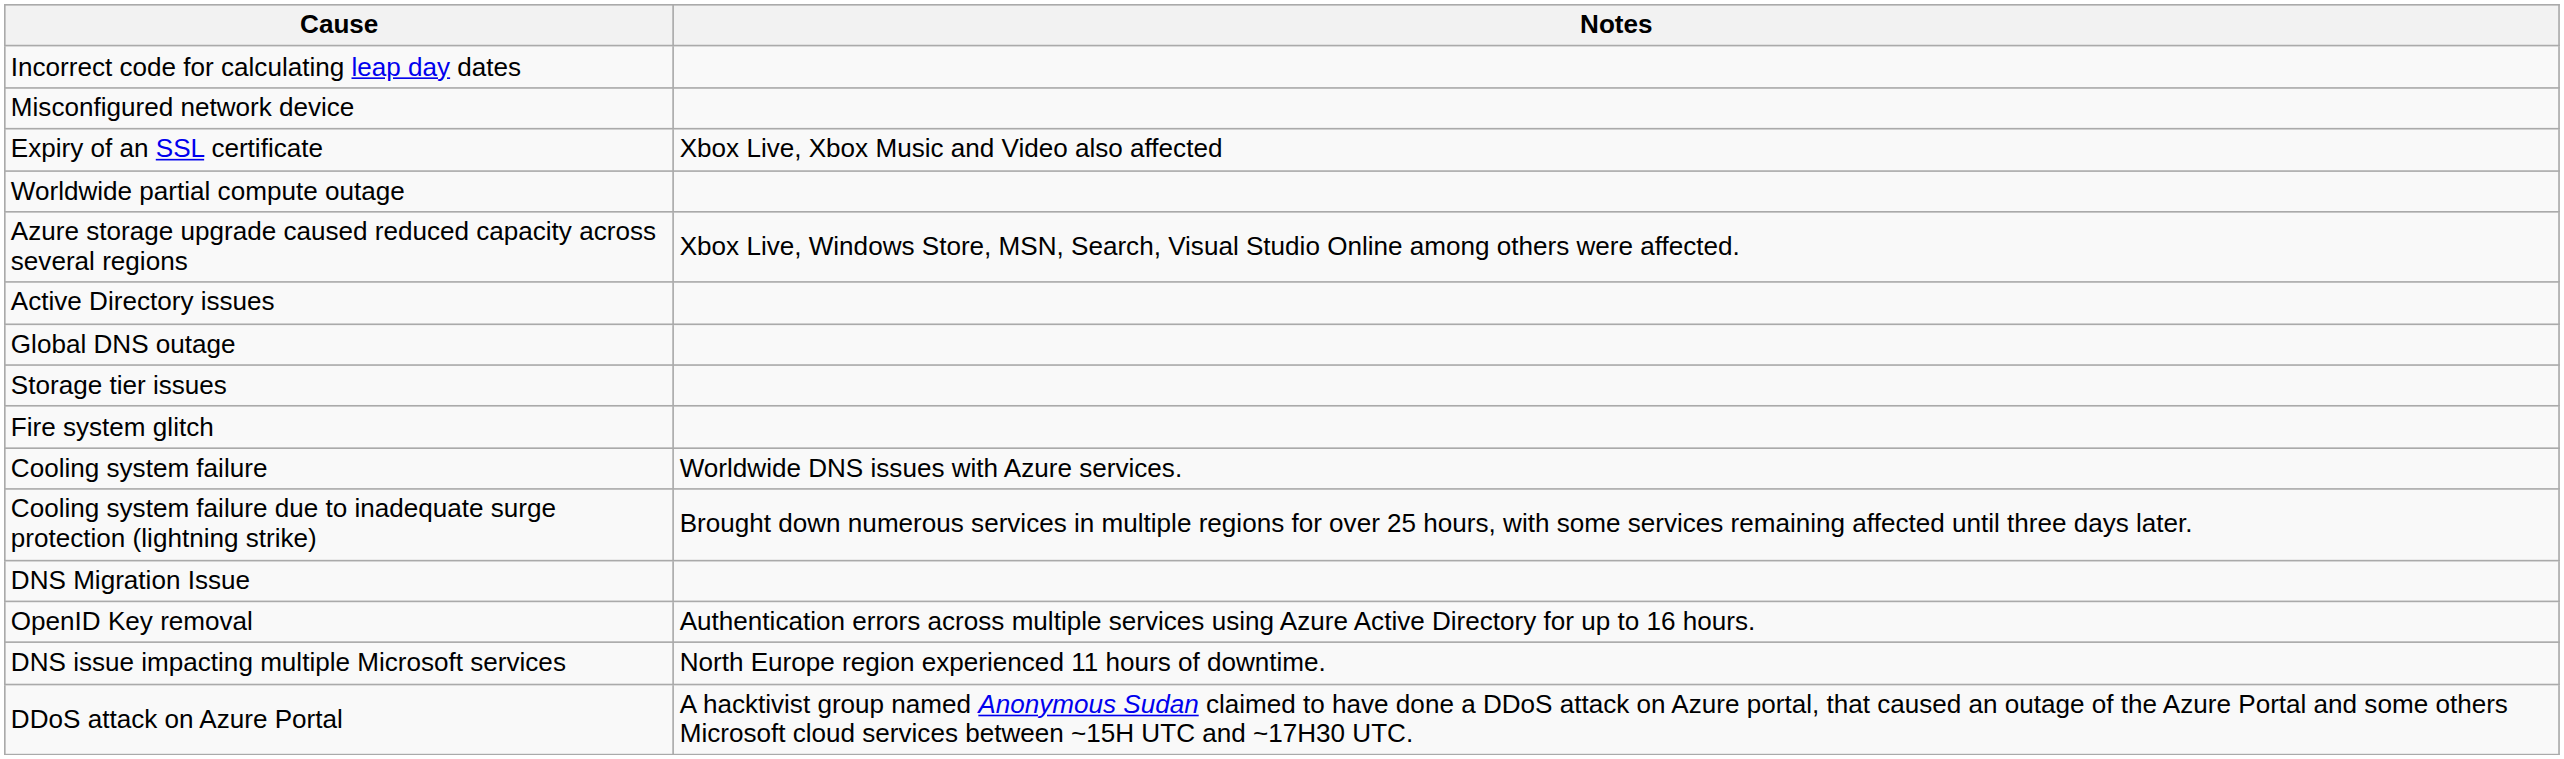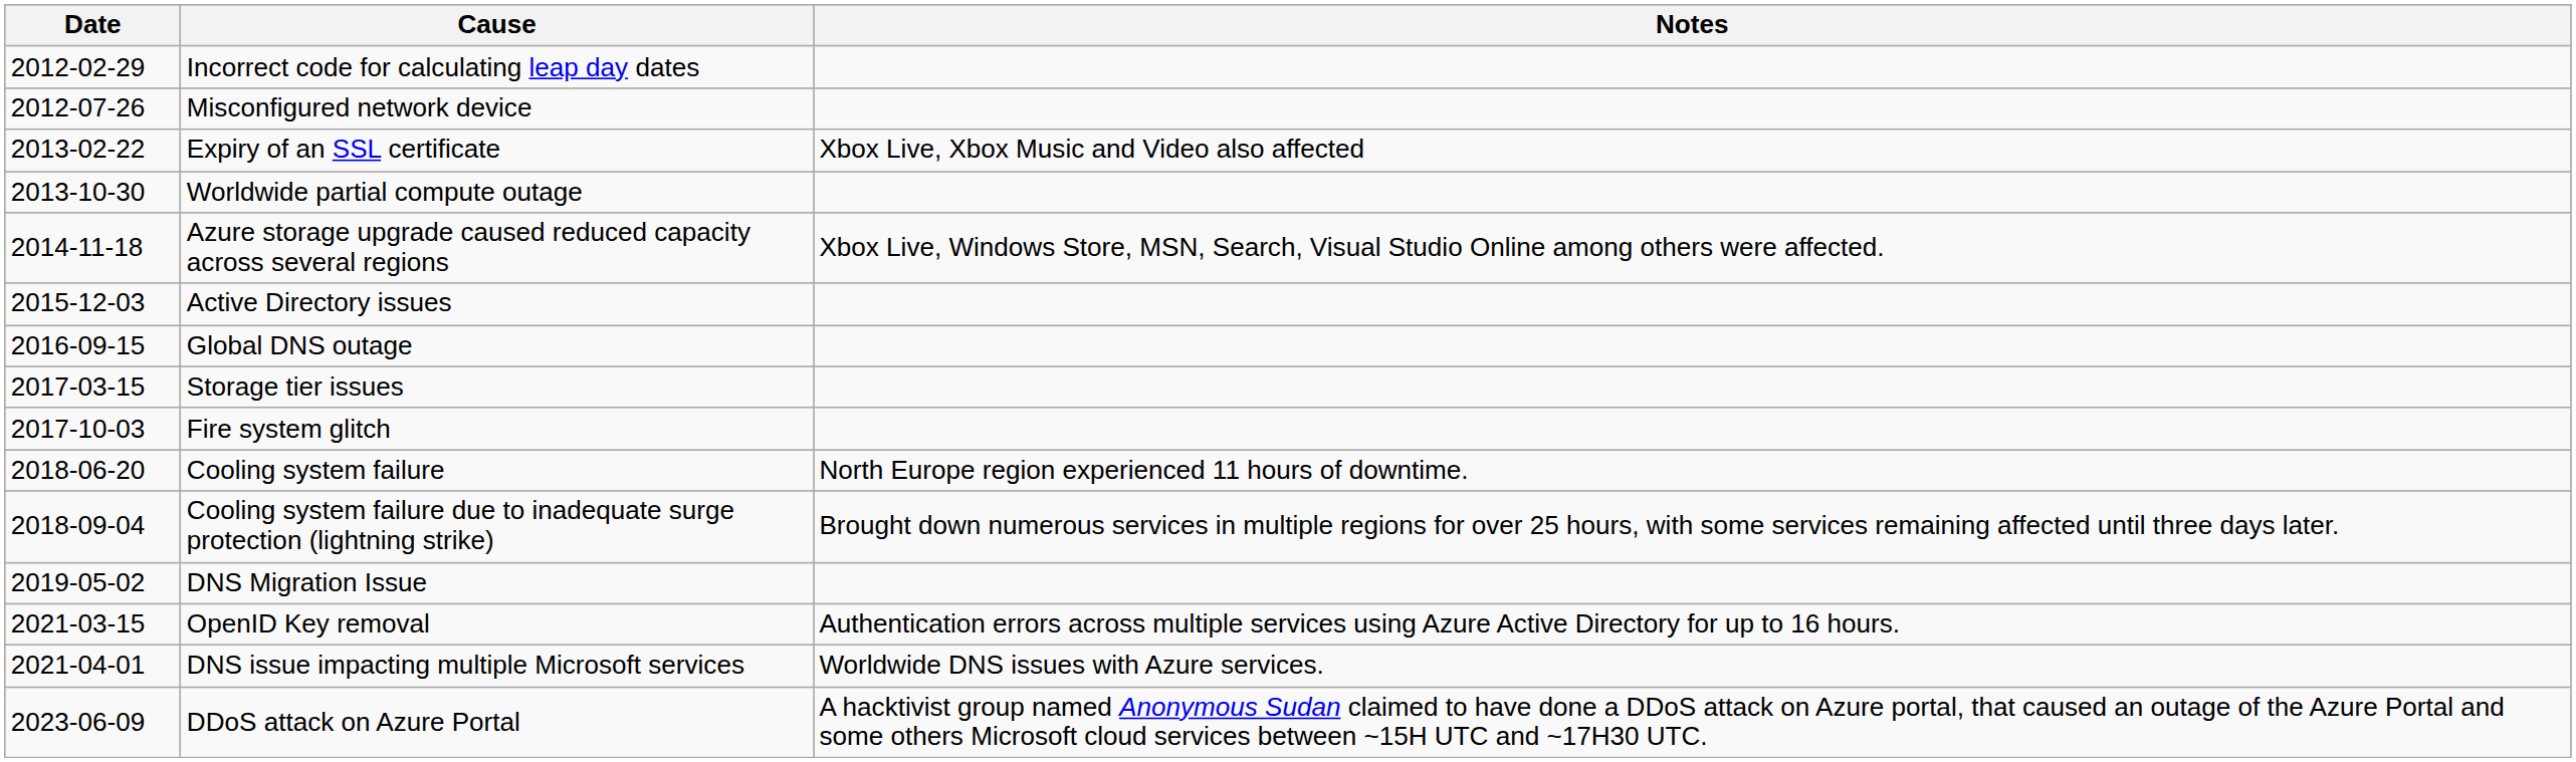+ column: Date | 2012-02-29 | 2012-07-26 | 2013-02-22 | 2013-10-30 | 2014-11-18 | 2015-12-03 | 2016-09-15 | 2017-03-15 | 2017-10-03 | 2018-06-20 | 2018-09-04 | 2019-05-02 | 2021-03-15 | 2021-04-01 | 2023-06-09
Cooling system failure | Notes: Worldwide DNS issues with Azure services. -> North Europe region experienced 11 hours of downtime.
DNS issue impacting multiple Microsoft services | Notes: North Europe region experienced 11 hours of downtime. -> Worldwide DNS issues with Azure services.
